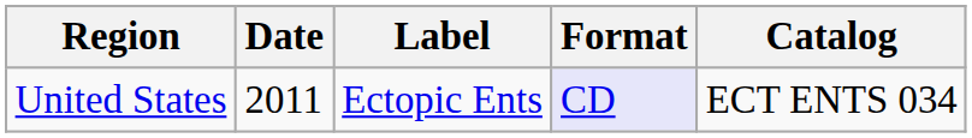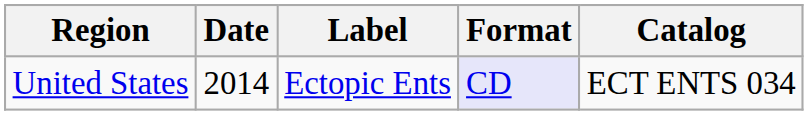United States | Date: 2011 -> 2014
